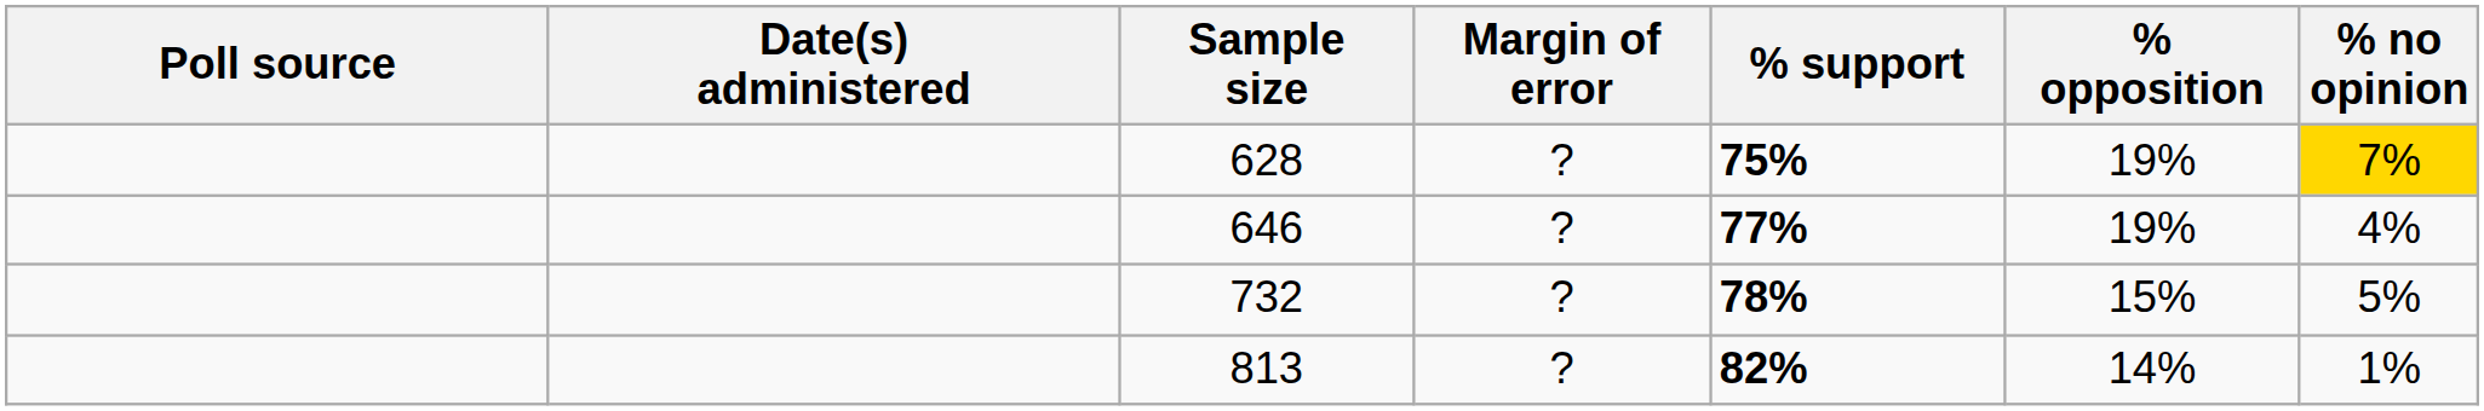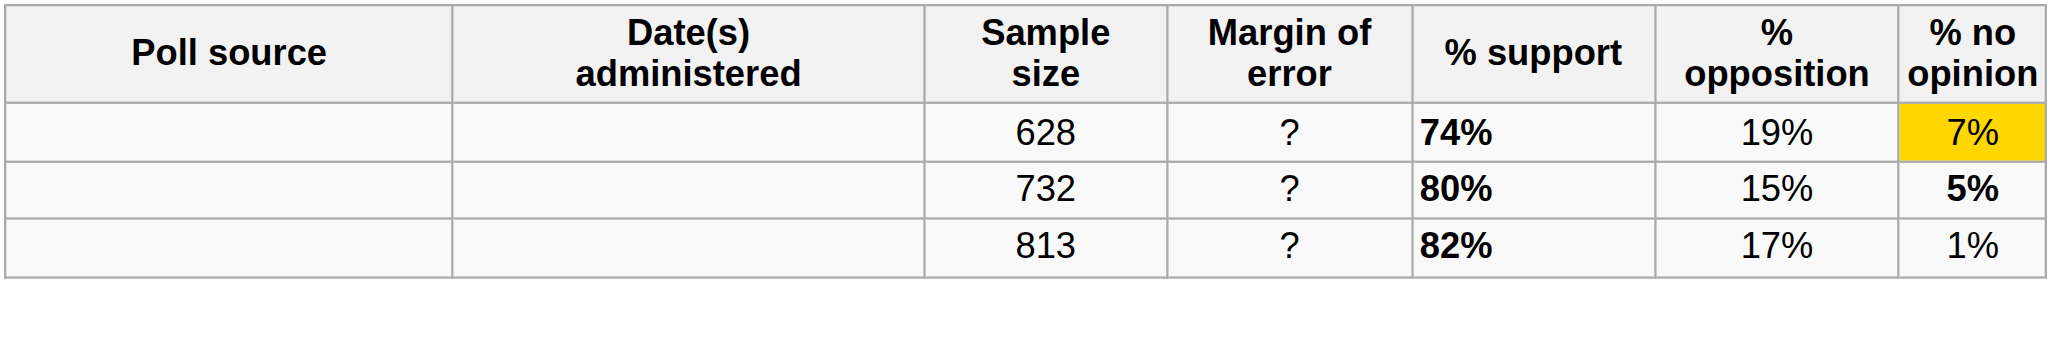628 | % support: 75% -> 74%
- row: 646 | ? | 77% | 19% | 4%
732 | % support: 78% -> 80%
732 | % no opinion: normal -> bold
813 | % opposition: 14% -> 17%
